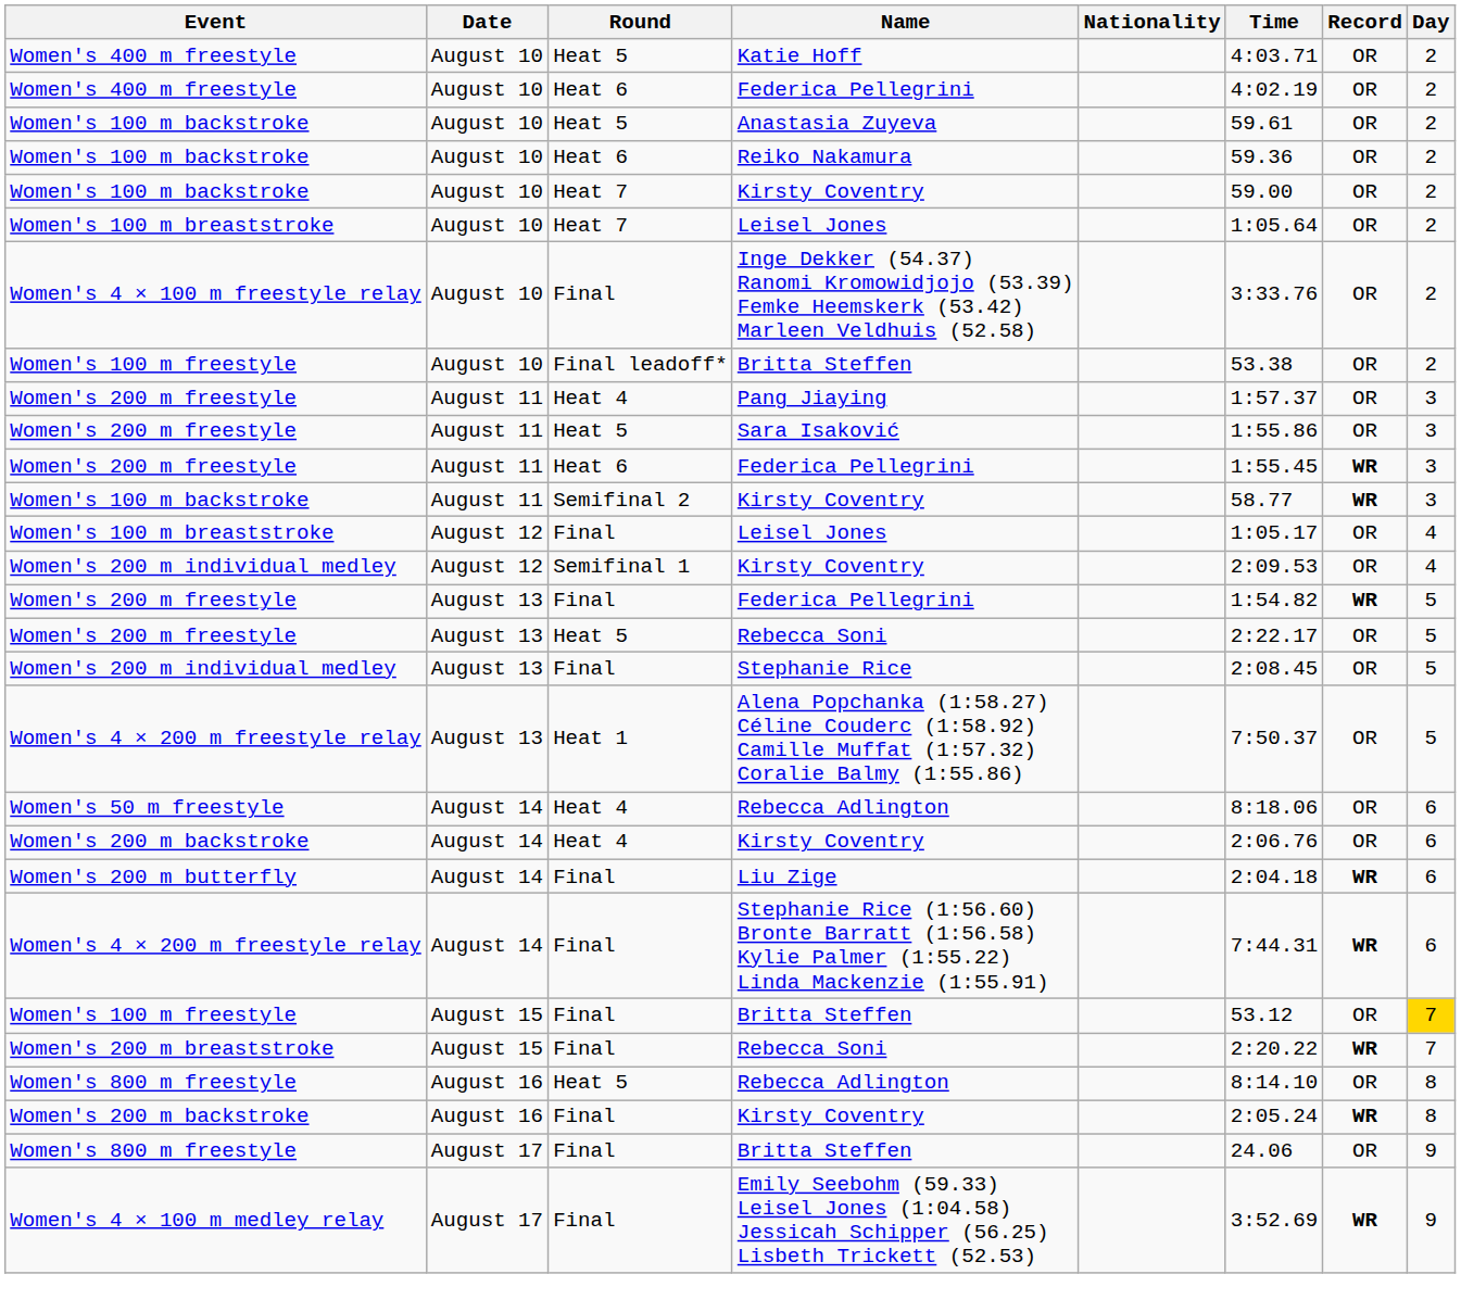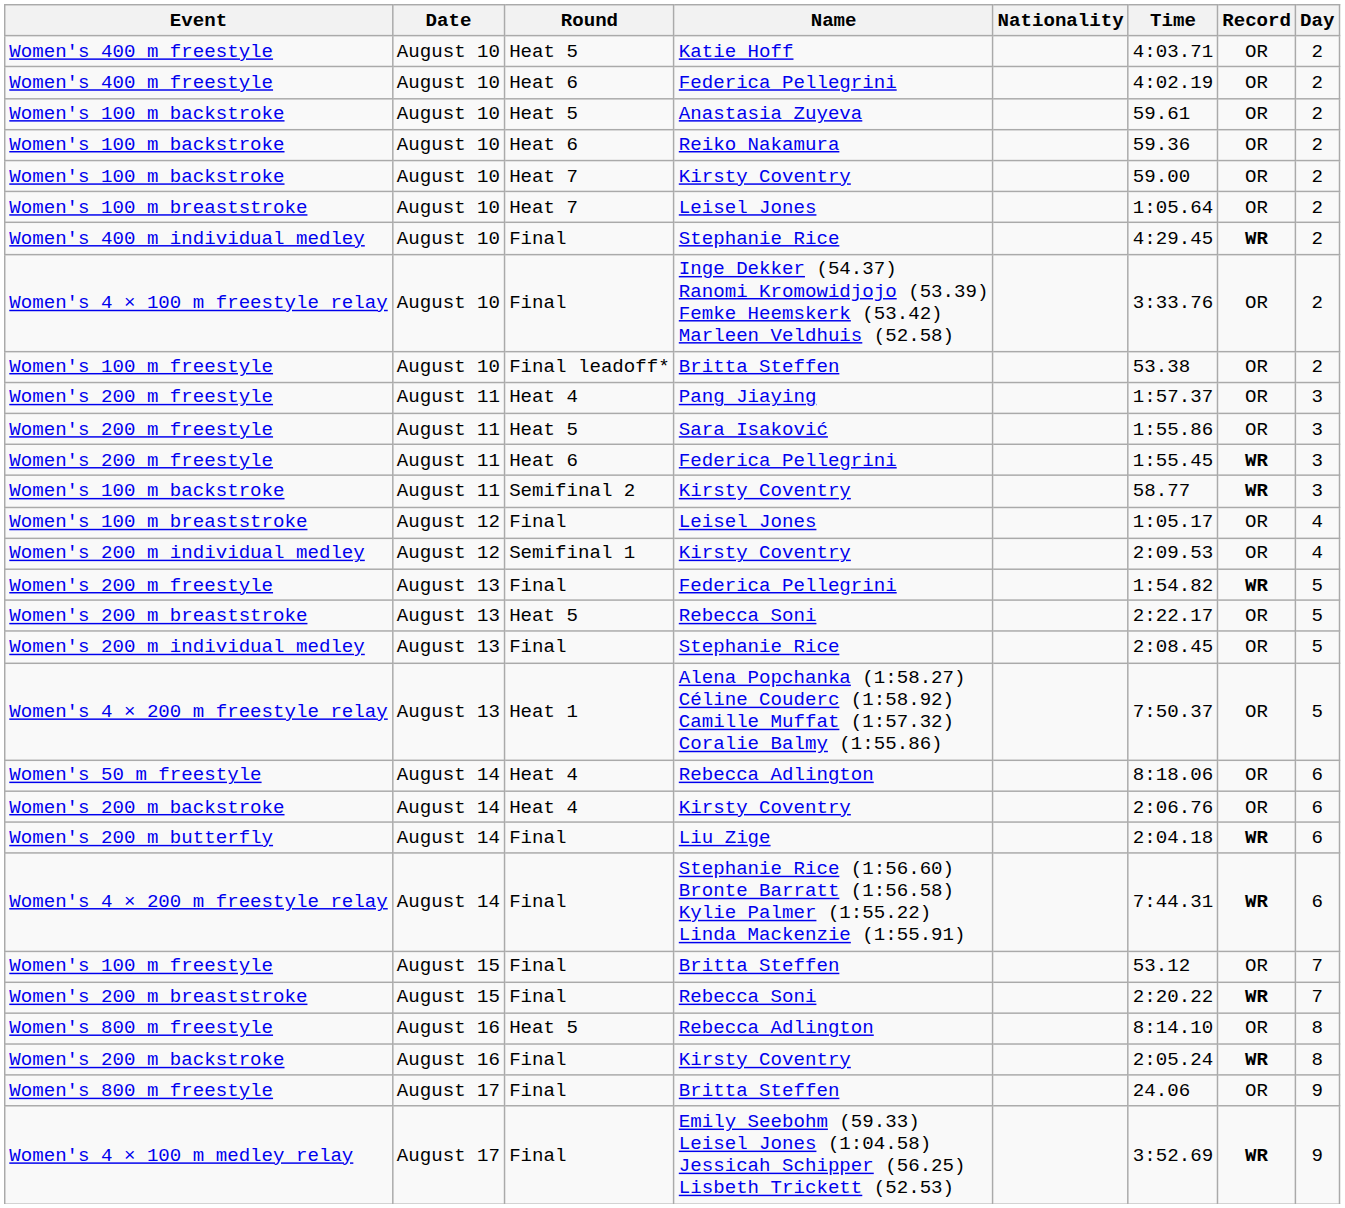+ row: Women's 400 m individual medley | August 10 | Final | Stephanie Rice | 4:29.45 | WR | 2
August 13 / Rebecca Soni | Event: Women's 200 m freestyle -> Women's 200 m breaststroke
August 15 / Britta Steffen | Day: gold background -> no background
